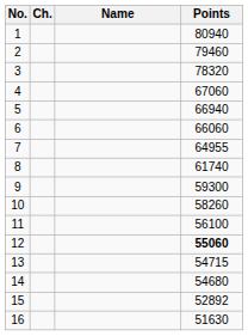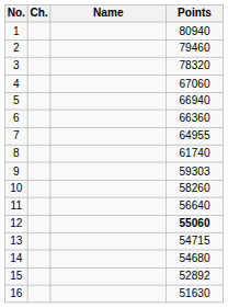6 | Points: 66060 -> 66360
9 | Points: 59300 -> 59303
11 | Points: 56100 -> 56640
